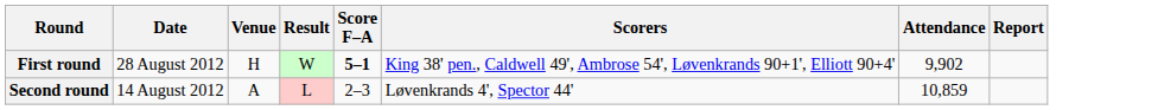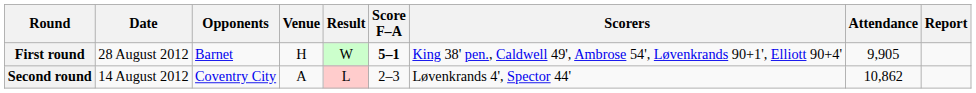+ column: Opponents | Barnet | Coventry City
First round | Attendance: 9,902 -> 9,905
Second round | Attendance: 10,859 -> 10,862
